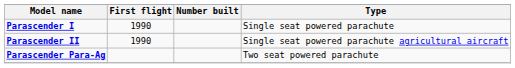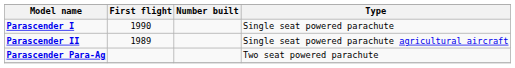Parascender II | First flight: 1990 -> 1989
